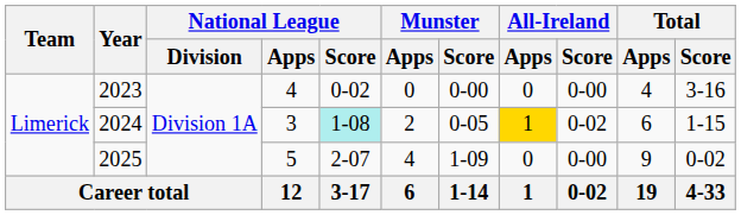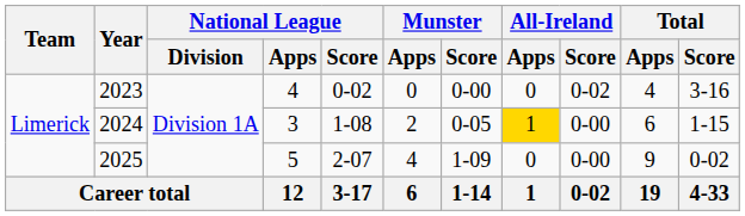2023 | All-Ireland / Score: 0-00 -> 0-02
2024 | National League / Score: paleturquoise background -> no background
2024 | All-Ireland / Score: 0-02 -> 0-00
